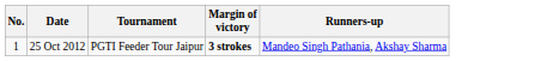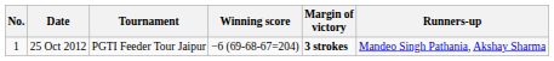+ column: Winning score | −6 (69-68-67=204)
